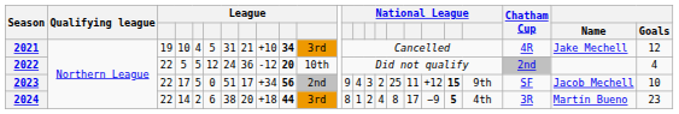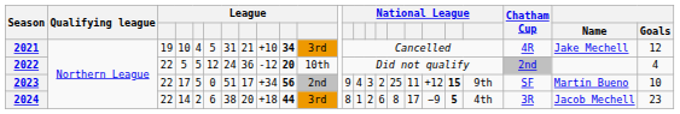2023 | Name: Jacob Mechell -> Martín Bueno
2024 | column 16: 4 -> 6
2024 | Name: Martín Bueno -> Jacob Mechell
